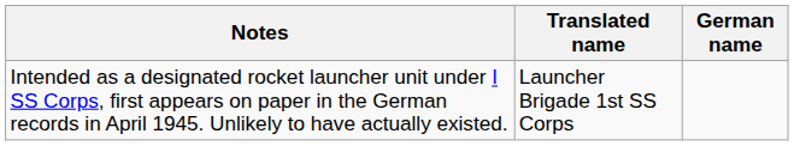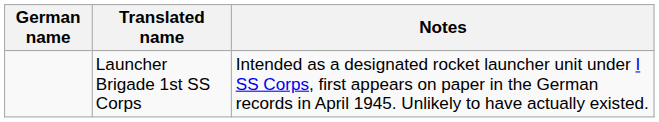columns swapped: German name <-> Notes
